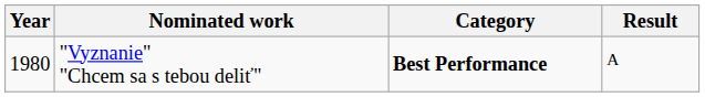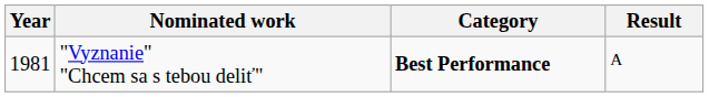"Vyznanie" "Chcem sa s tebou deliť" | Year: 1980 -> 1981
